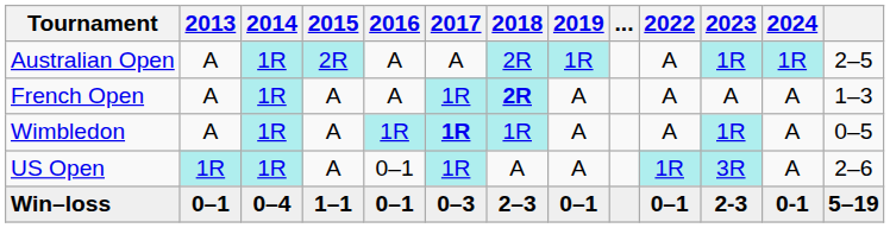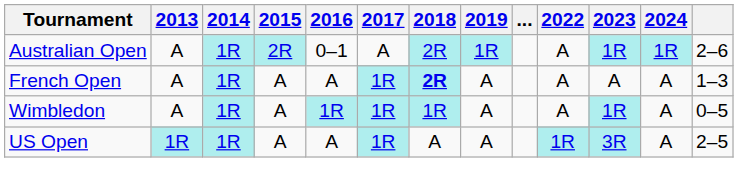Australian Open | 2016: A -> 0–1
Australian Open | column 13: 2–5 -> 2–6
Wimbledon | 2017: bold -> normal
US Open | 2016: 0–1 -> A
US Open | column 13: 2–6 -> 2–5
- row: Win–loss | 0–1 | 0–4 | 1–1 | 0–1 | 0–3 | 2–3 | 0–1 | 0–1 | 2-3 | 0-1 | 5–19
